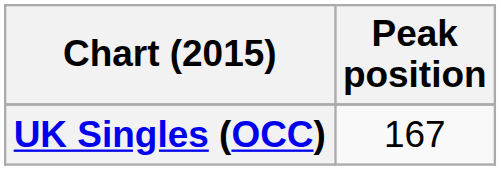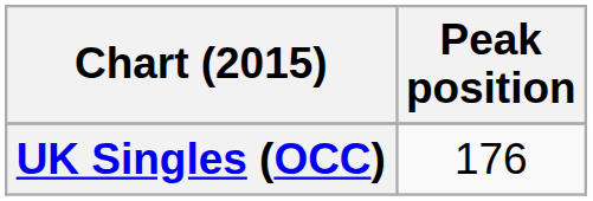UK Singles (OCC) | Peak position: 167 -> 176
